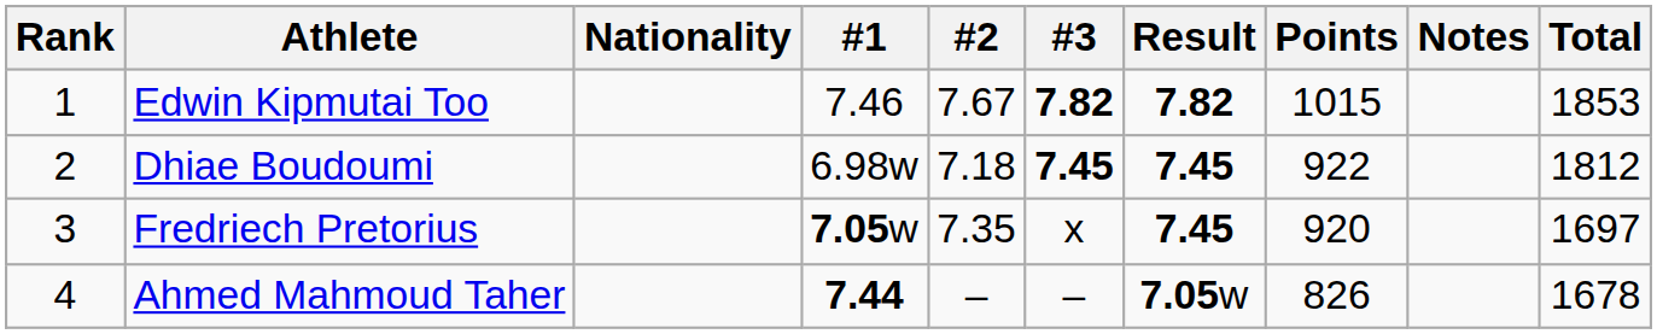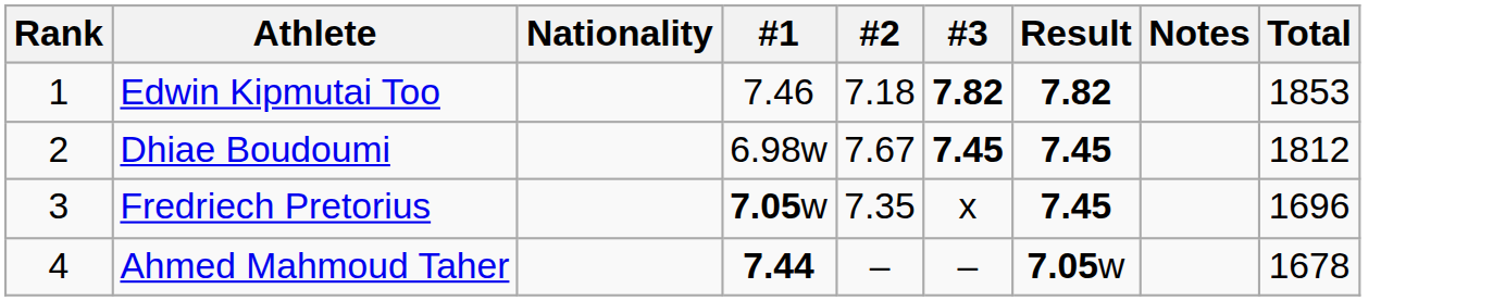- column: Points | 1015 | 922 | 920 | 826
Edwin Kipmutai Too | #2: 7.67 -> 7.18
Dhiae Boudoumi | #2: 7.18 -> 7.67
Fredriech Pretorius | Total: 1697 -> 1696
